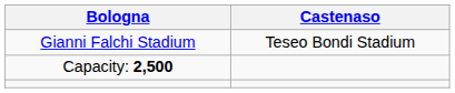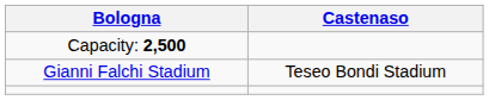rows swapped: Gianni Falchi Stadium <-> Capacity: 2,500
